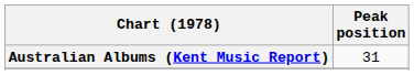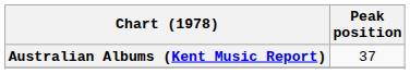Australian Albums (Kent Music Report) | Peak position: 31 -> 37
